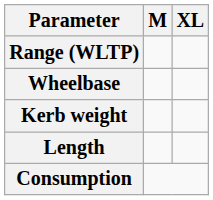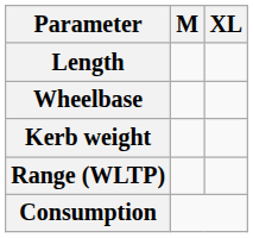rows swapped: Length <-> Range (WLTP)
